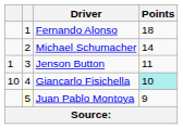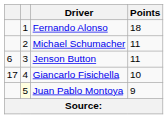Michael Schumacher | Points: 14 -> 11
Jenson Button | column 1: 1 -> 6
Giancarlo Fisichella | column 1: 10 -> 17
Giancarlo Fisichella | Points: paleturquoise background -> no background
